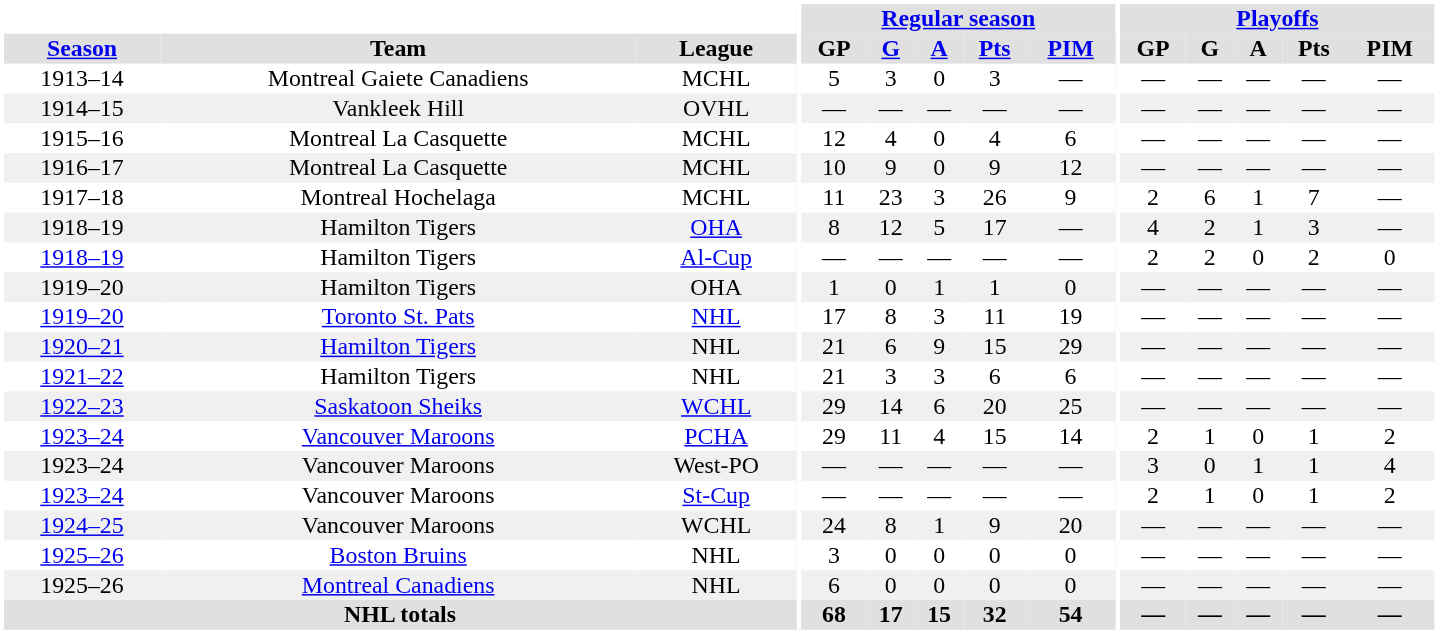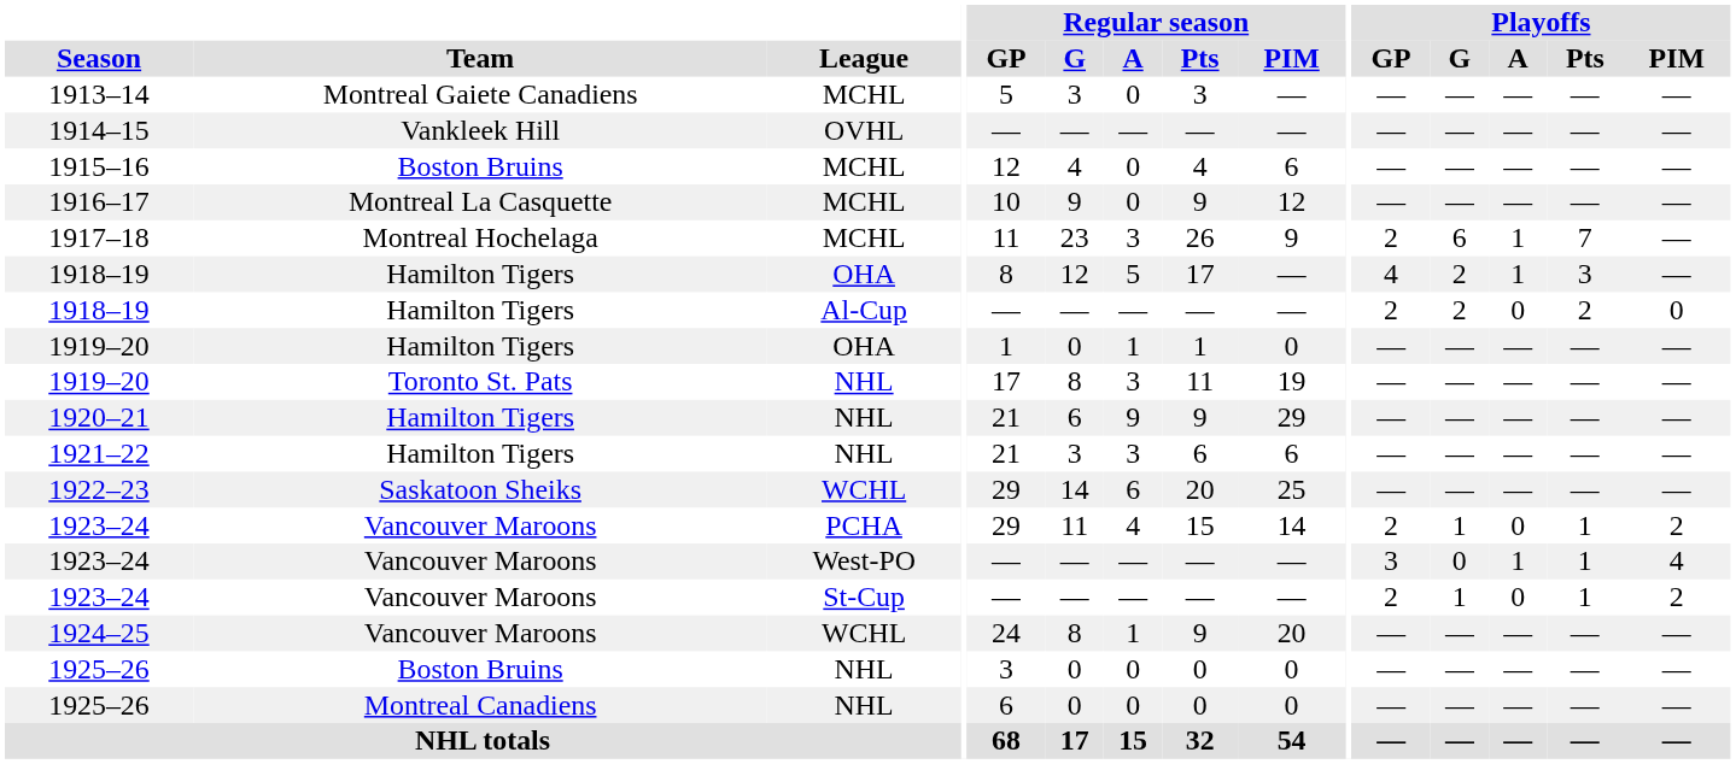1915–16 | Team: Montreal La Casquette -> Boston Bruins
1920–21 | Regular season / Pts: 15 -> 9
